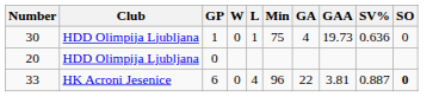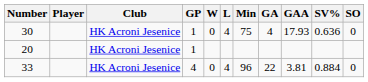+ column: Player
30 | Club: HDD Olimpija Ljubljana -> HK Acroni Jesenice
30 | L: 1 -> 4
30 | GAA: 19.73 -> 17.93
20 | Club: HDD Olimpija Ljubljana -> HK Acroni Jesenice
20 | GP: 0 -> 1
33 | GP: 6 -> 4
33 | SV%: 0.887 -> 0.884
33 | SO: bold -> normal
